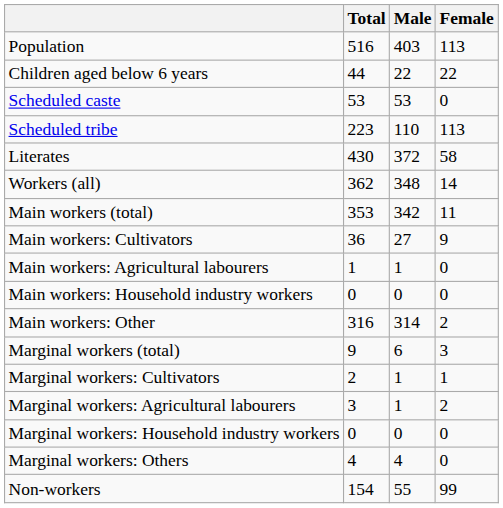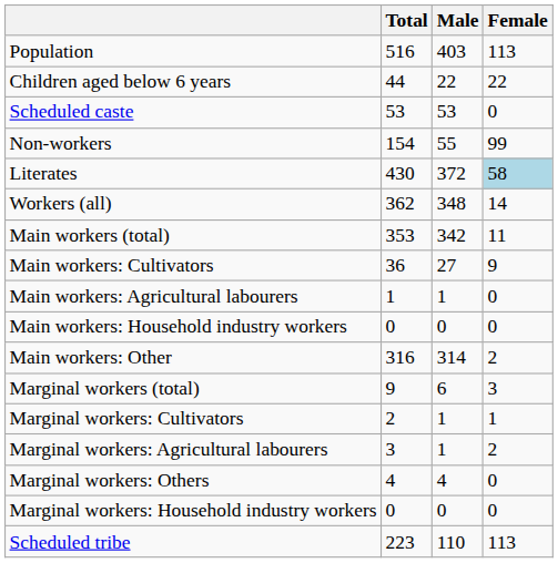rows swapped: Scheduled tribe <-> Non-workers
Literates | Female: no background -> lightblue background
rows swapped: Marginal workers: Household industry workers <-> Marginal workers: Others
